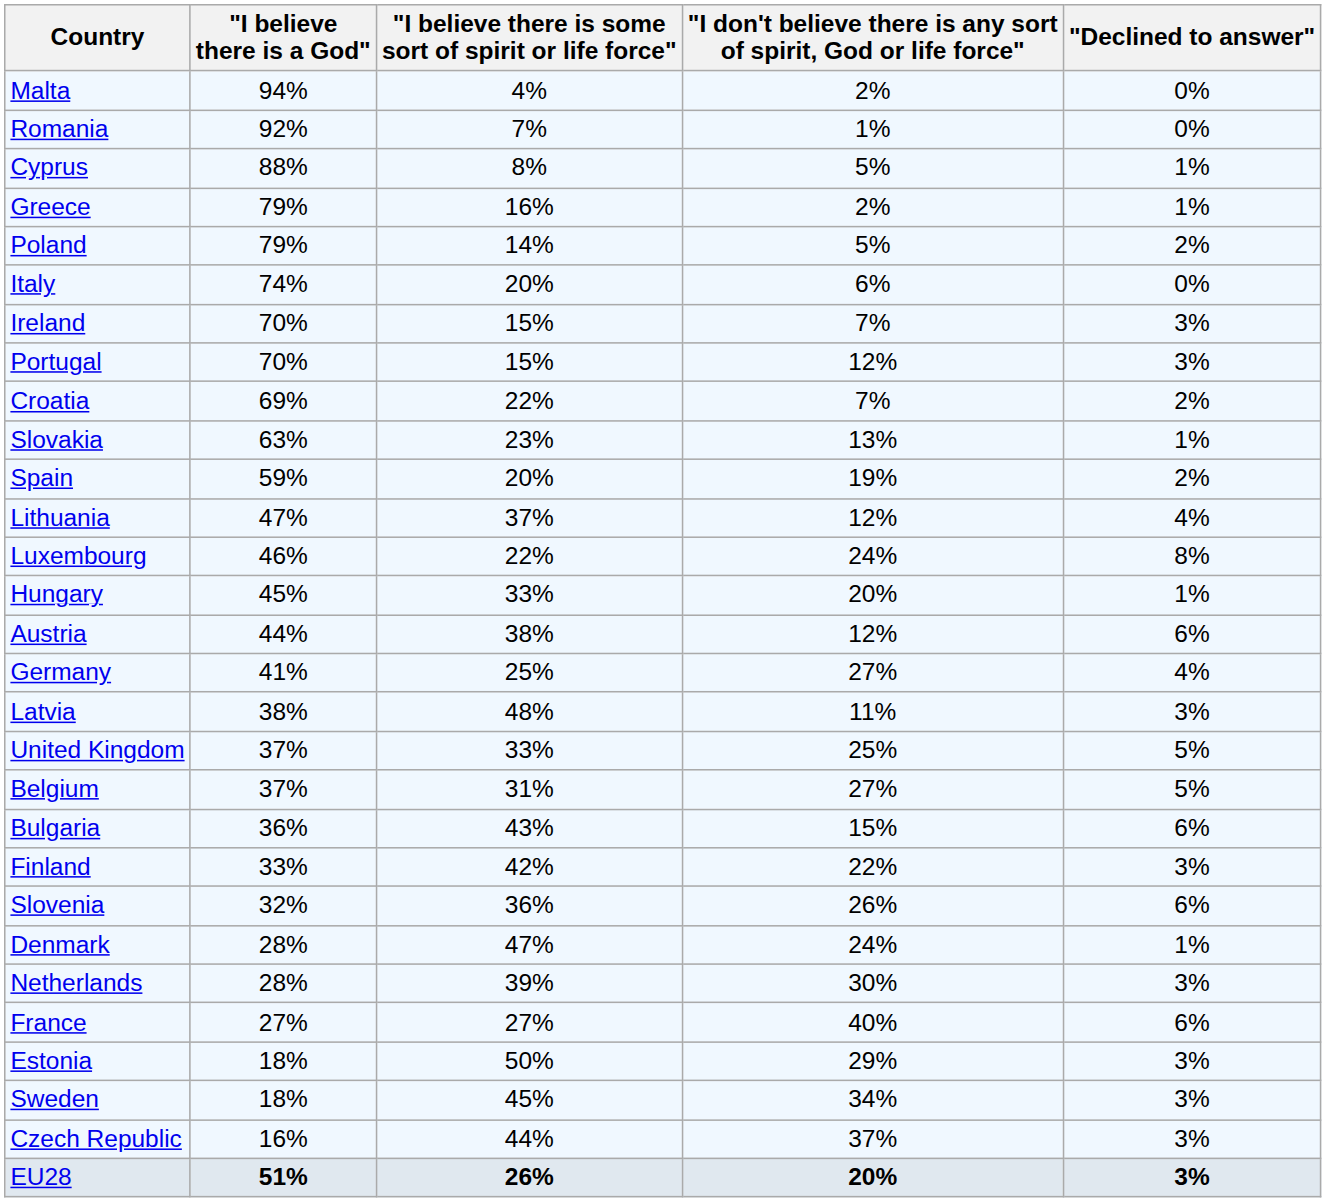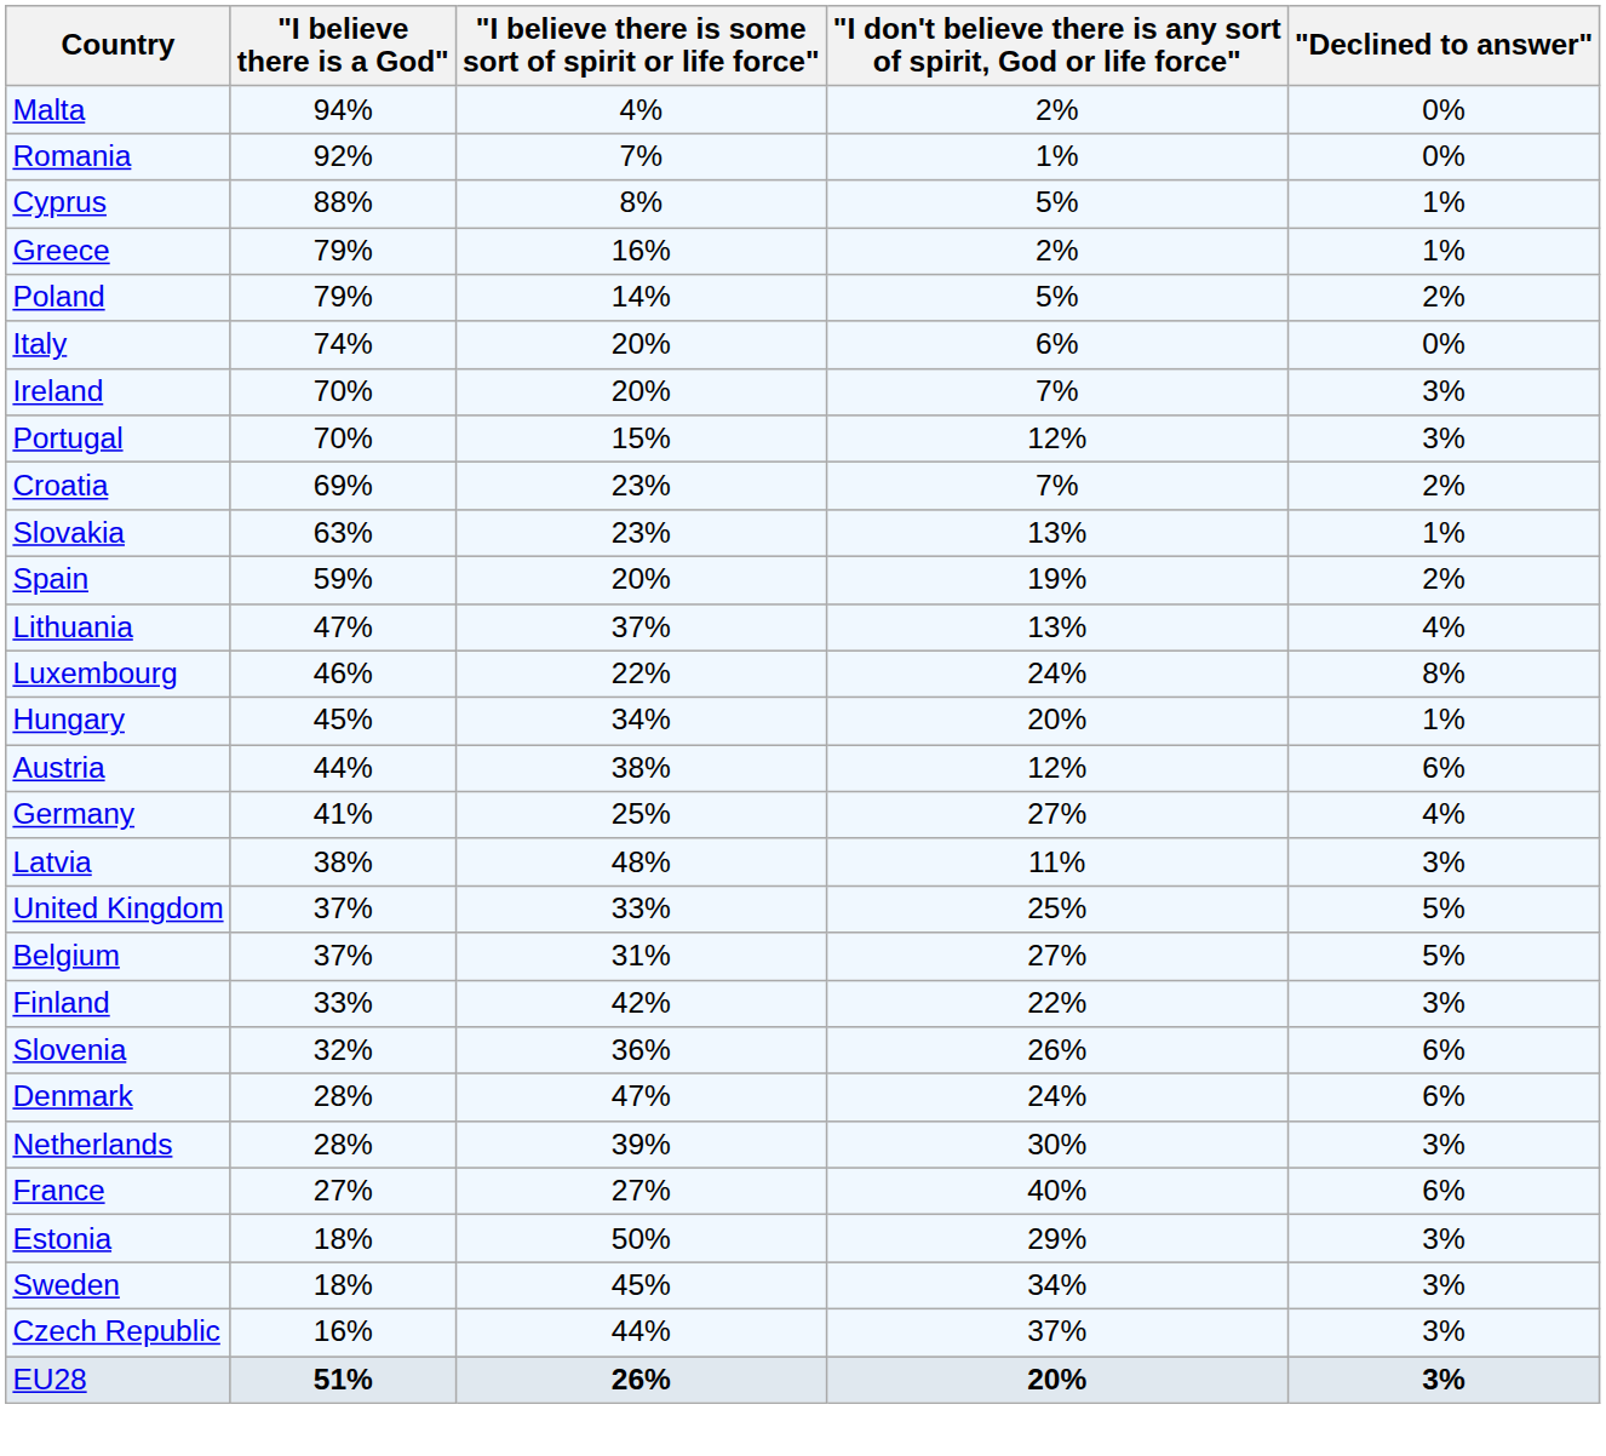Ireland | "I believe there is some sort of spirit or life force": 15% -> 20%
Croatia | "I believe there is some sort of spirit or life force": 22% -> 23%
Lithuania | column 4: 12% -> 13%
Hungary | "I believe there is some sort of spirit or life force": 33% -> 34%
- row: Bulgaria | 36% | 43% | 15% | 6%
Denmark | "Declined to answer": 1% -> 6%
